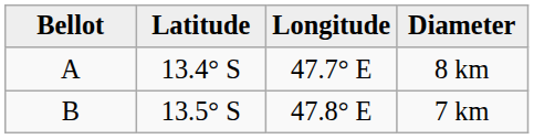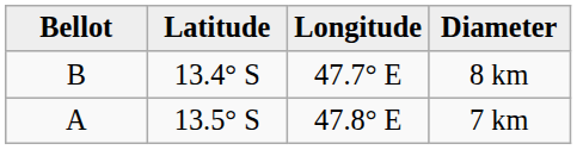8 km | Bellot: A -> B
7 km | Bellot: B -> A
